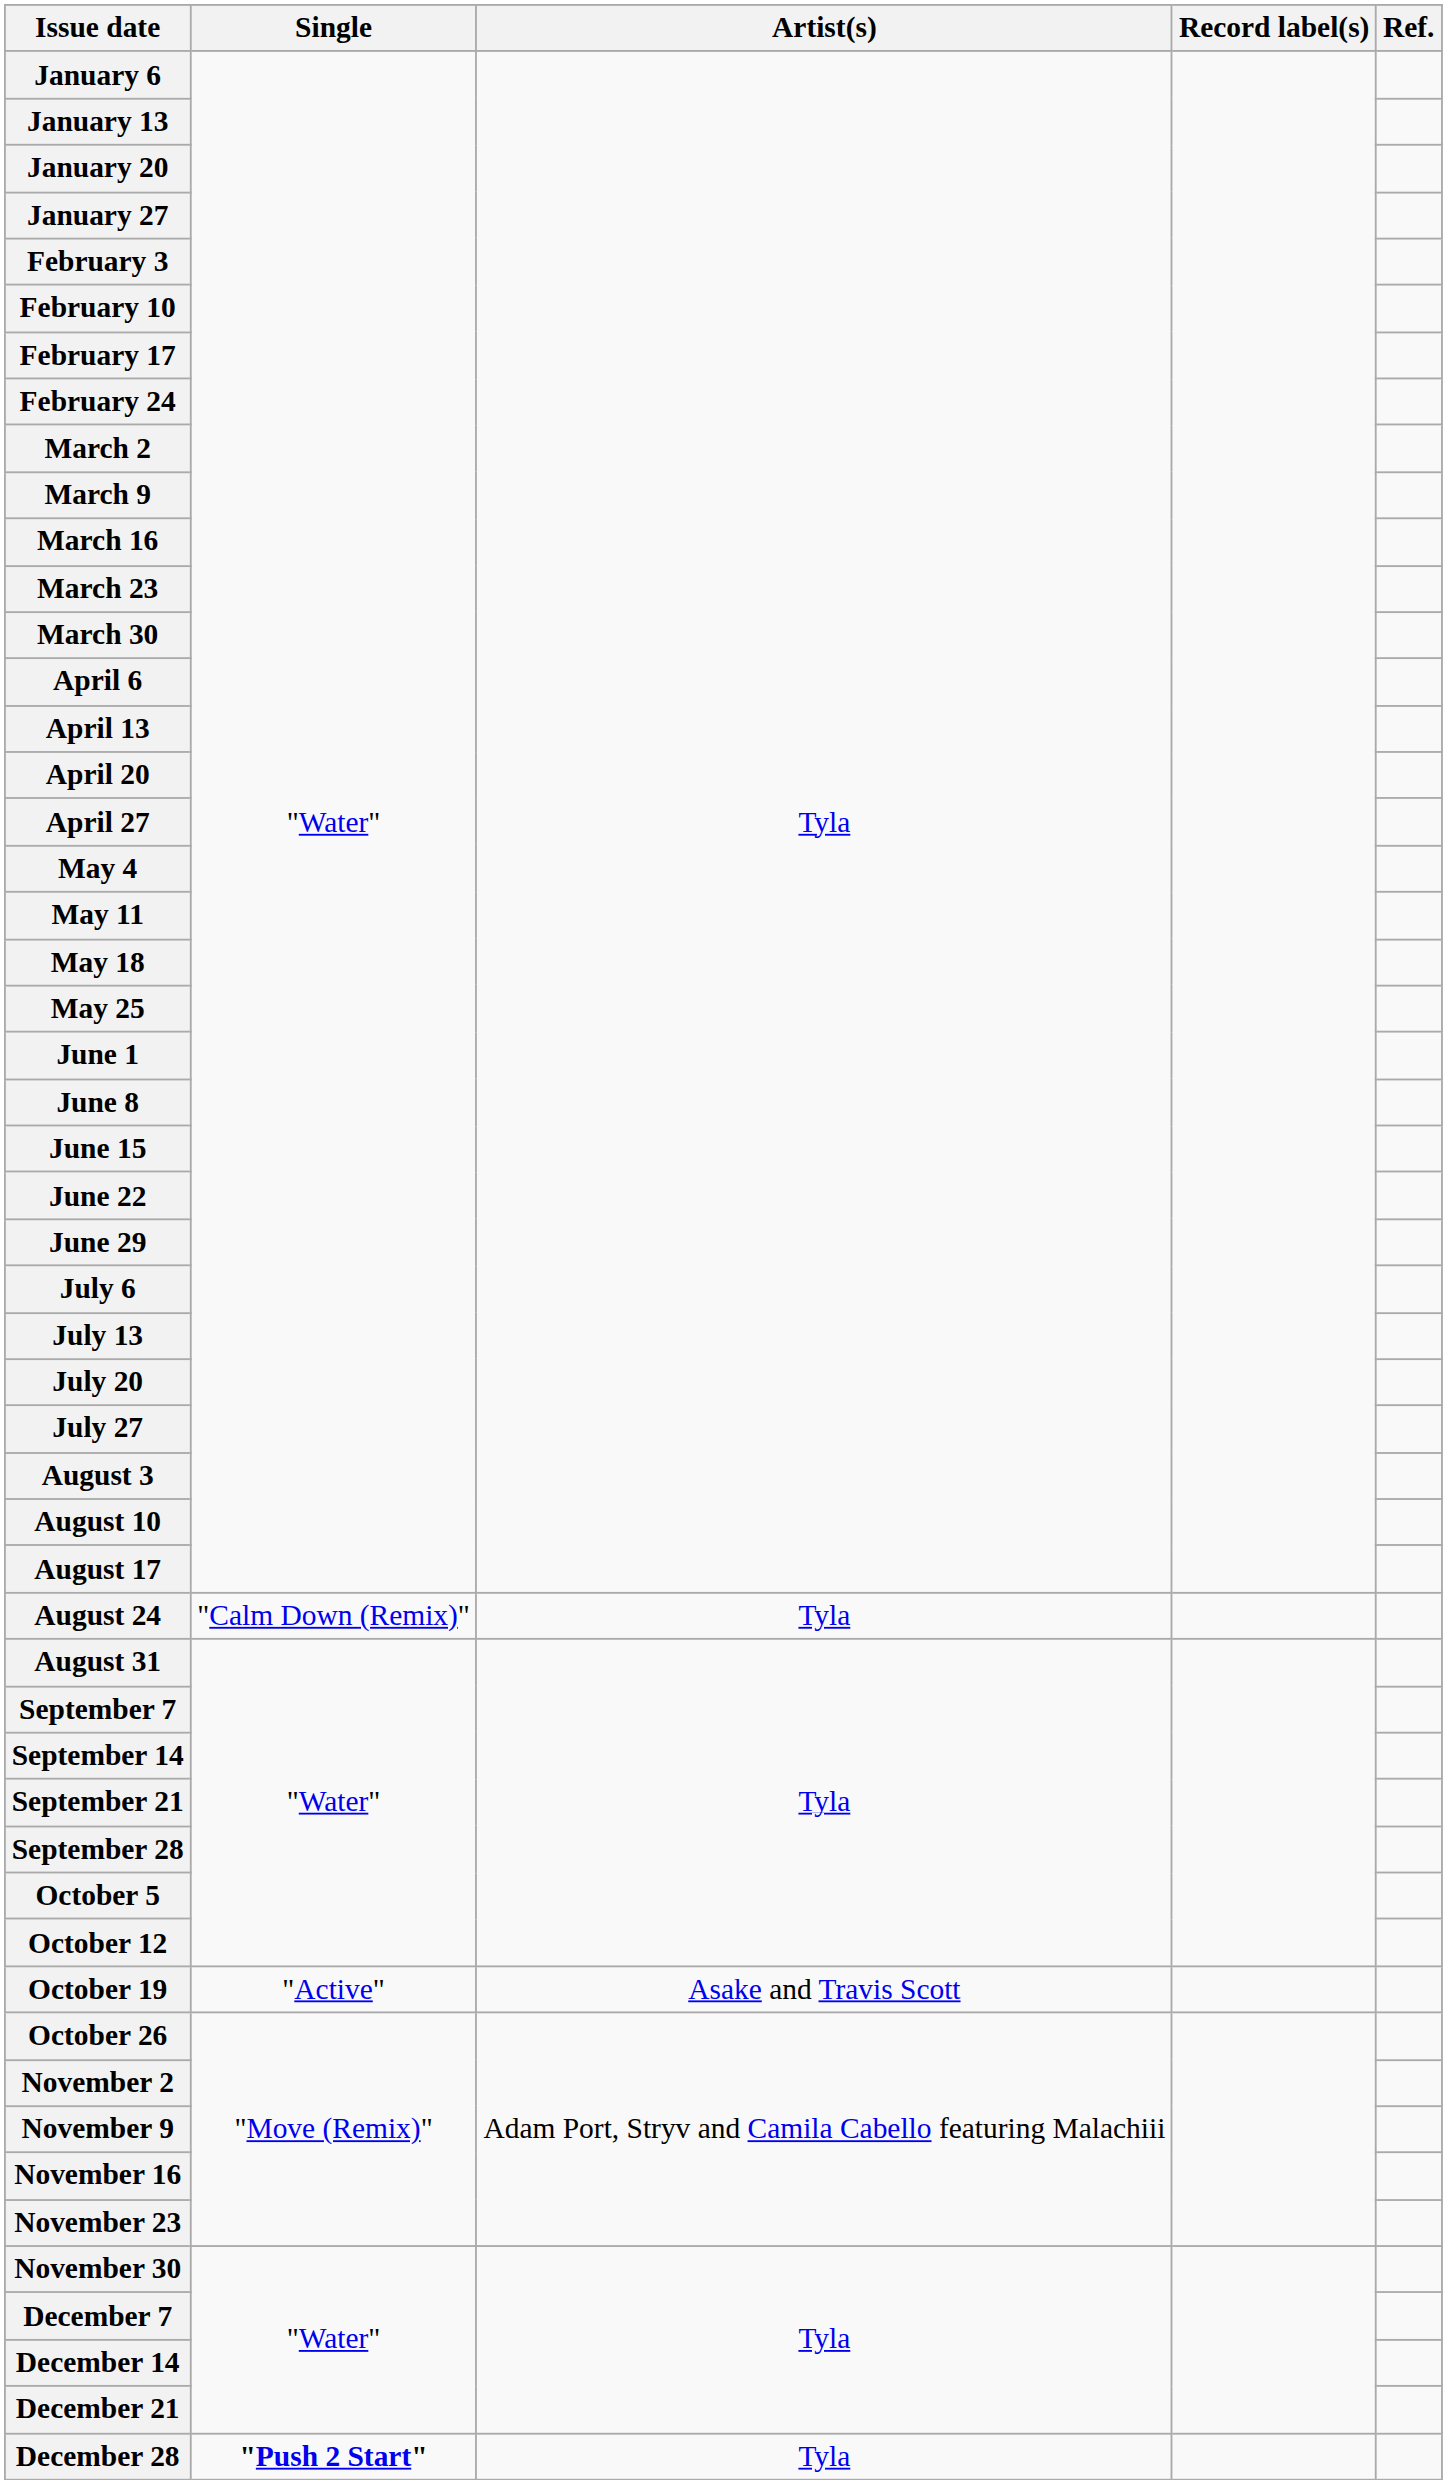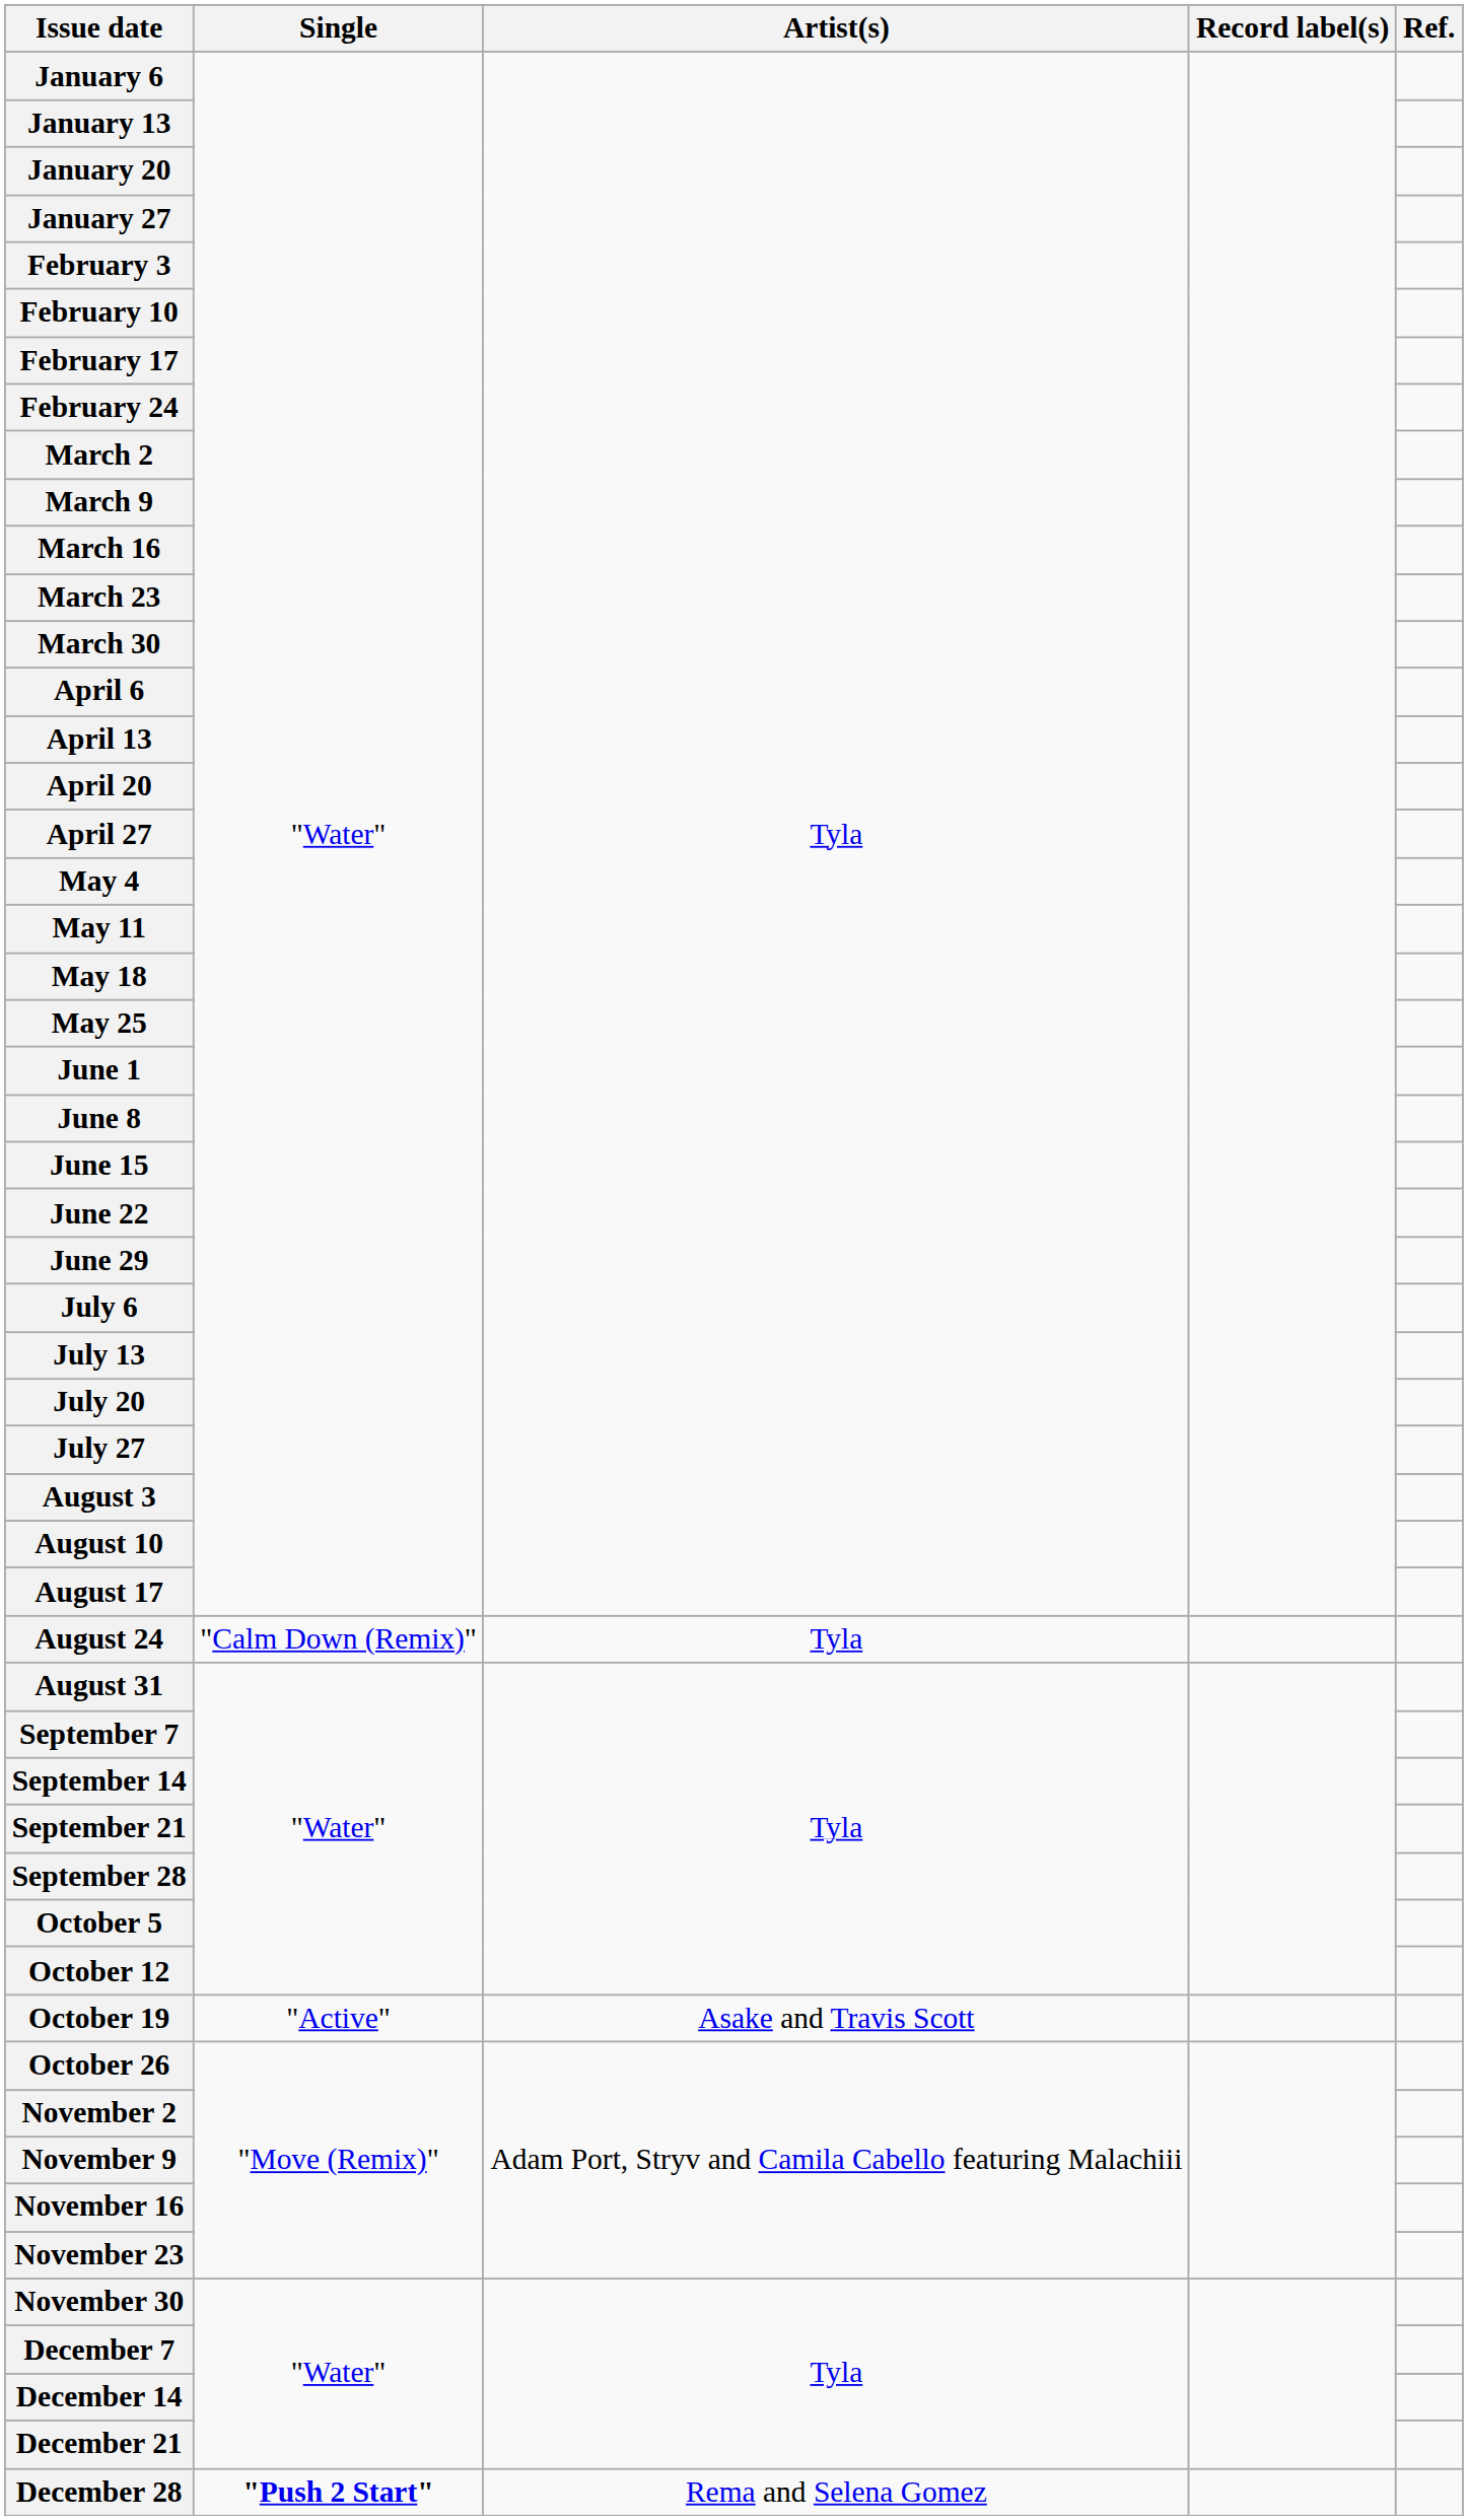December 28 | Artist(s): Tyla -> Rema and Selena Gomez
